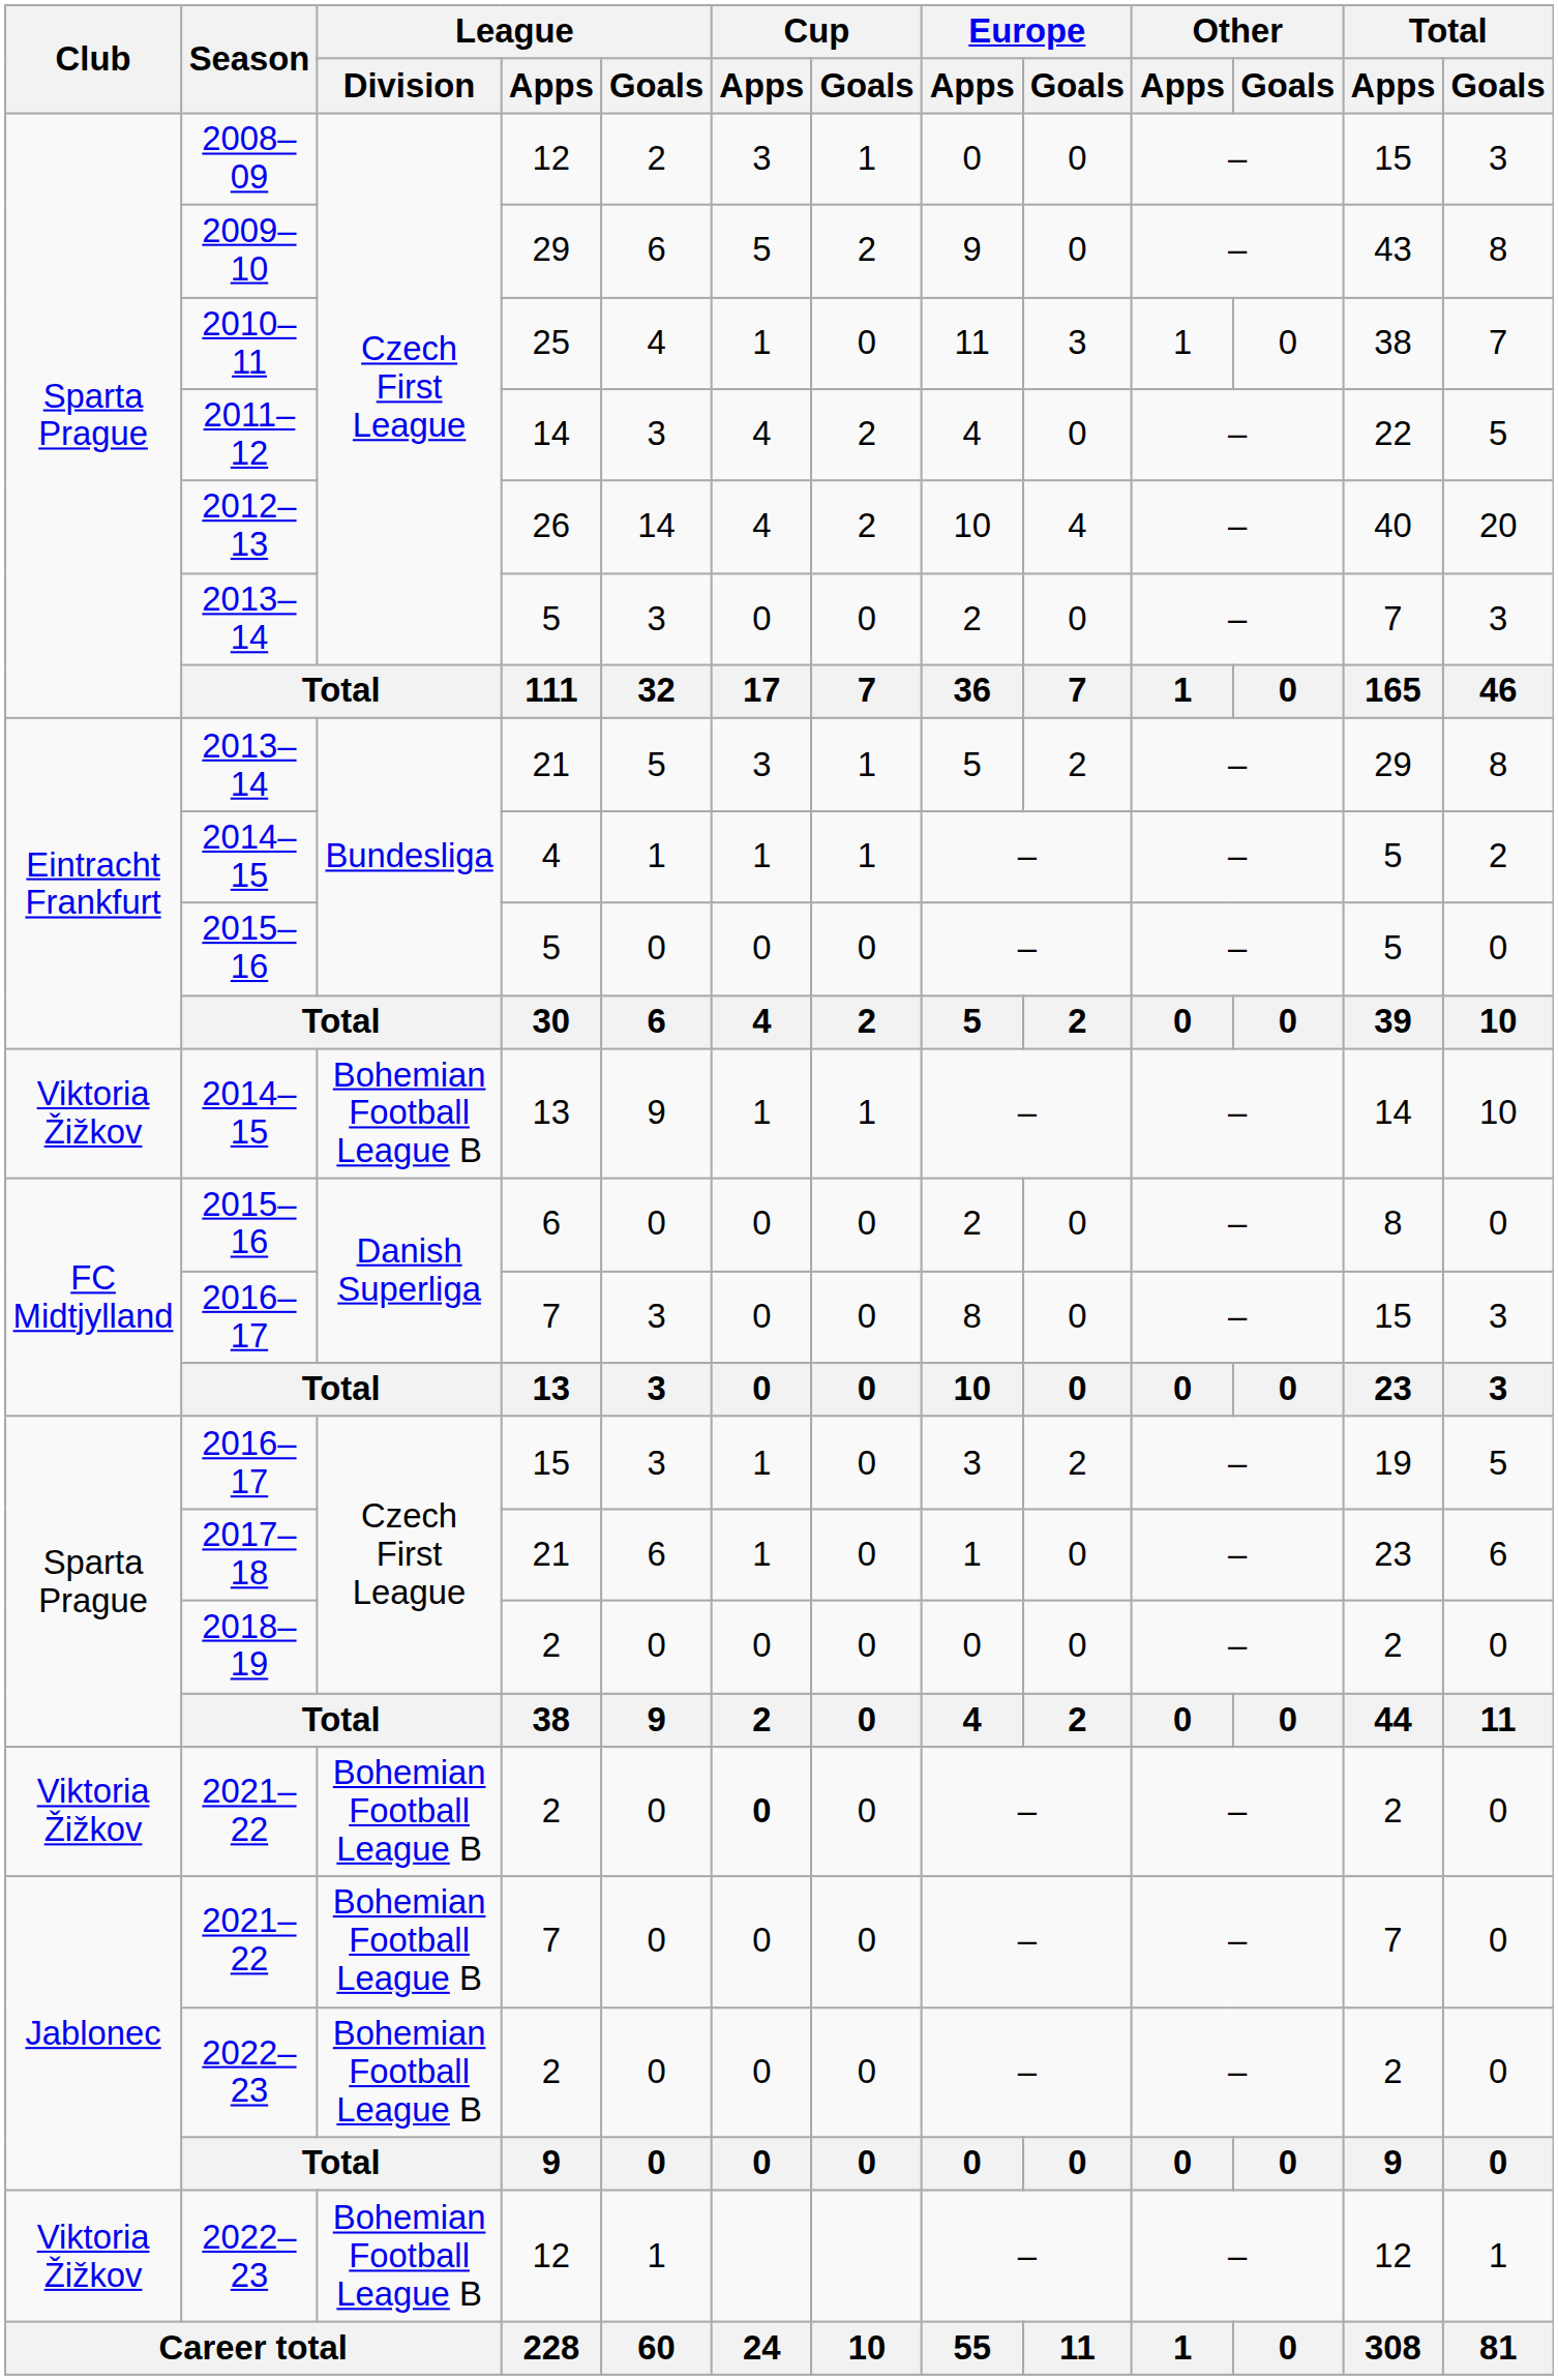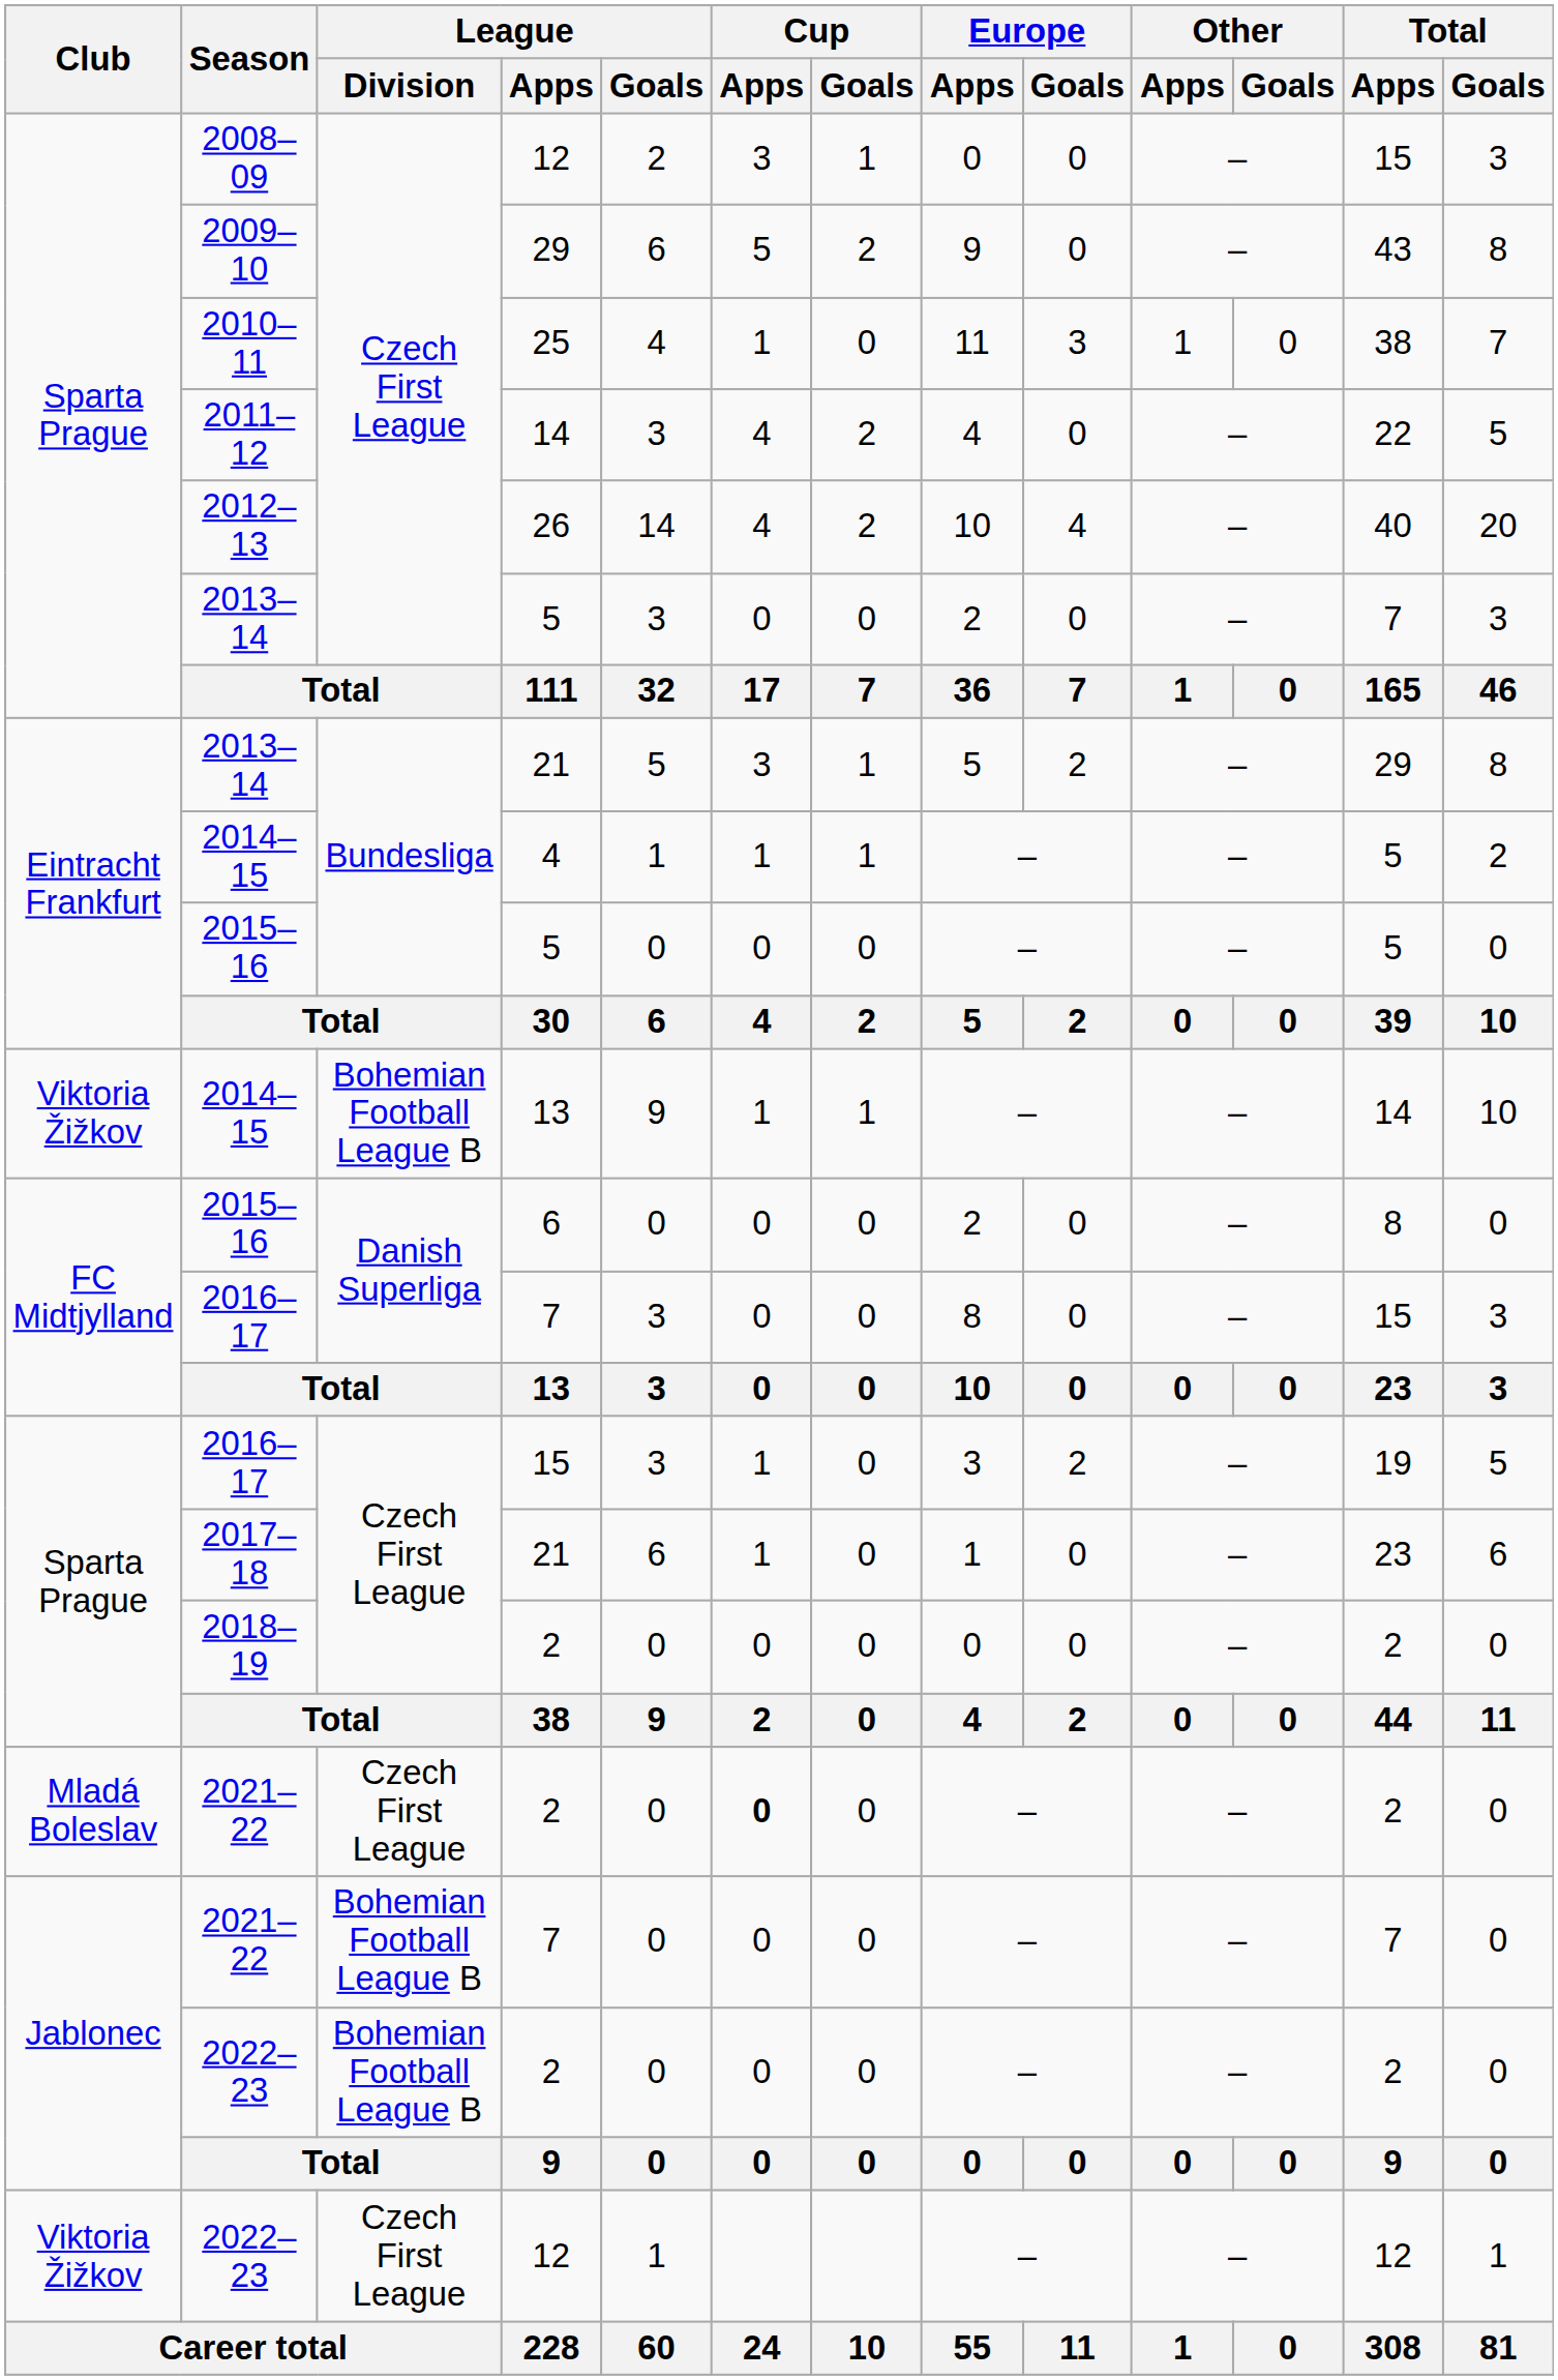2021–22 / 2 | Club: Viktoria Žižkov -> Mladá Boleslav
2021–22 / 2 | League / Division: Bohemian Football League B -> Czech First League
2022–23 / 12 | League / Division: Bohemian Football League B -> Czech First League
